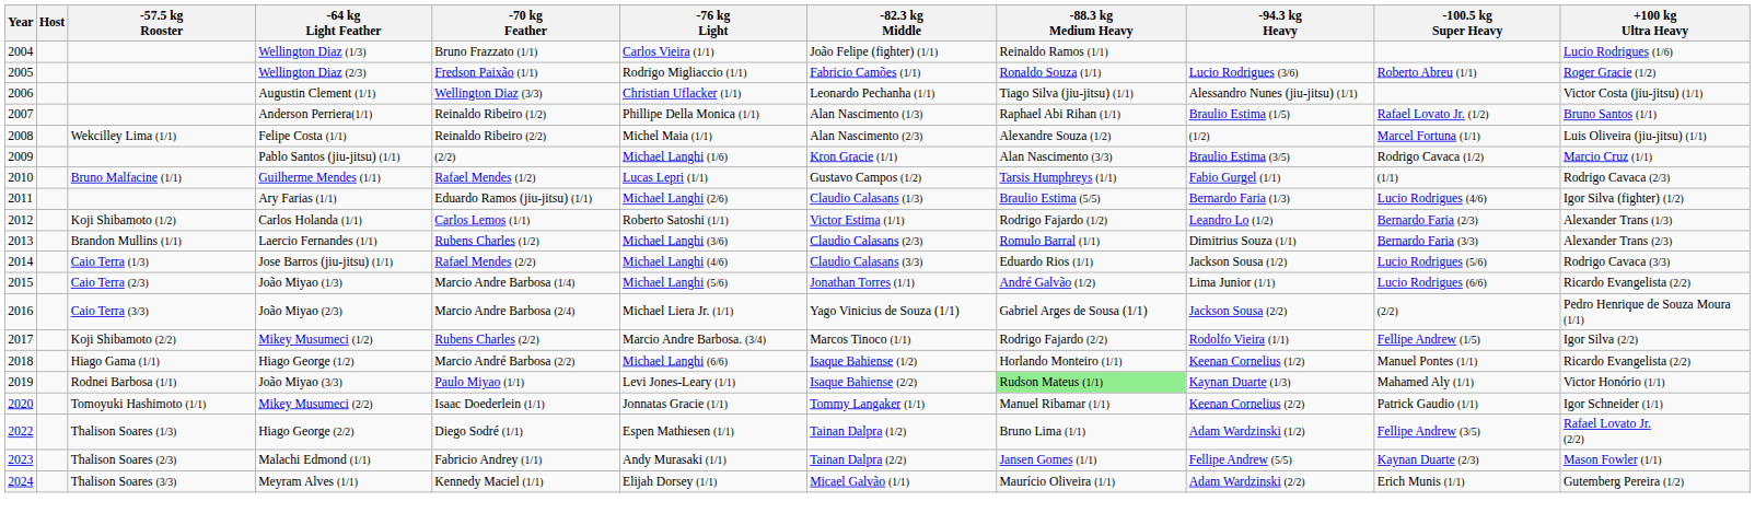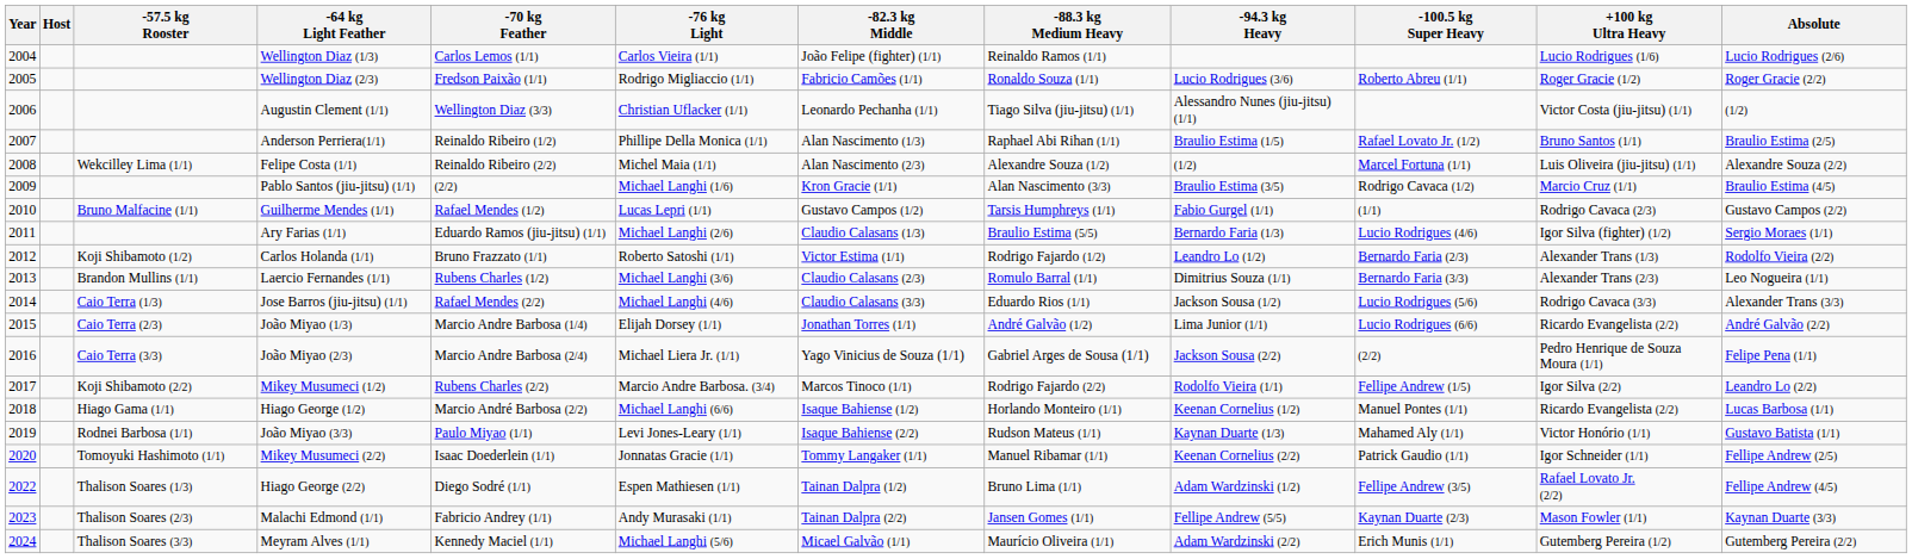+ column: Absolute | Lucio Rodrigues (2/6) | Roger Gracie (2/2) | (1/2) | Braulio Estima (2/5) | Alexandre Souza (2/2) | Braulio Estima (4/5) | Gustavo Campos (2/2) | Sergio Moraes (1/1) | Rodolfo Vieira (2/2) | Leo Nogueira (1/1) | Alexander Trans (3/3) | André Galvão (2/2) | Felipe Pena (1/1) | Leandro Lo (2/2) | Lucas Barbosa (1/1) | Gustavo Batista (1/1) | Fellipe Andrew (2/5) | Fellipe Andrew (4/5) | Kaynan Duarte (3/3) | Gutemberg Pereira (2/2)
Wellington Diaz (1/3) | -70 kg Feather: Bruno Frazzato (1/1) -> Carlos Lemos (1/1)
Carlos Holanda (1/1) | -70 kg Feather: Carlos Lemos (1/1) -> Bruno Frazzato (1/1)
João Miyao (1/3) | -76 kg Light: Michael Langhi (5/6) -> Elijah Dorsey (1/1)
João Miyao (3/3) | -88.3 kg Medium Heavy: lightgreen background -> no background
Meyram Alves (1/1) | -76 kg Light: Elijah Dorsey (1/1) -> Michael Langhi (5/6)
